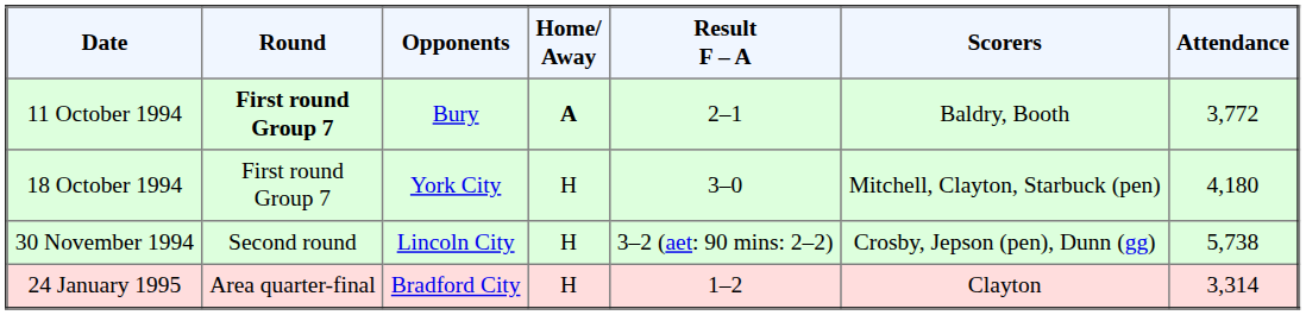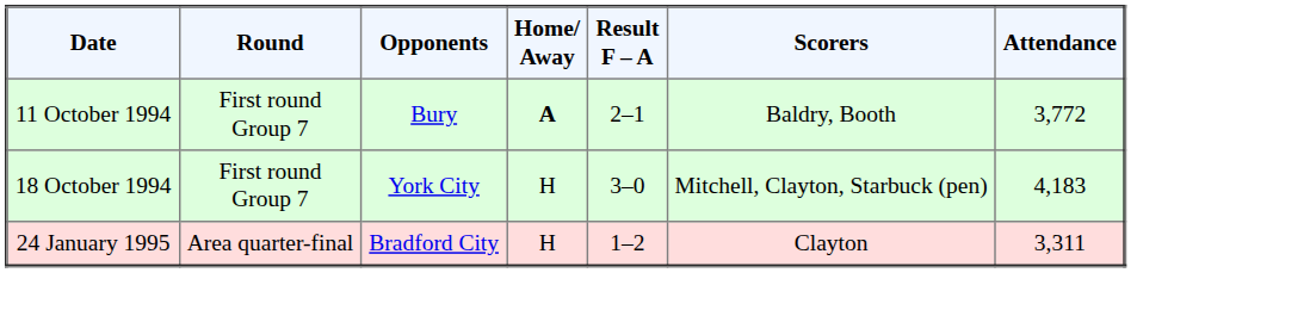11 October 1994 | Round: bold -> normal
18 October 1994 | Attendance: 4,180 -> 4,183
- row: 30 November 1994 | Second round | Lincoln City | H | 3–2 (aet: 90 mins: 2–2) | Crosby, Jepson (pen), Dunn (gg) | 5,738
24 January 1995 | Attendance: 3,314 -> 3,311
